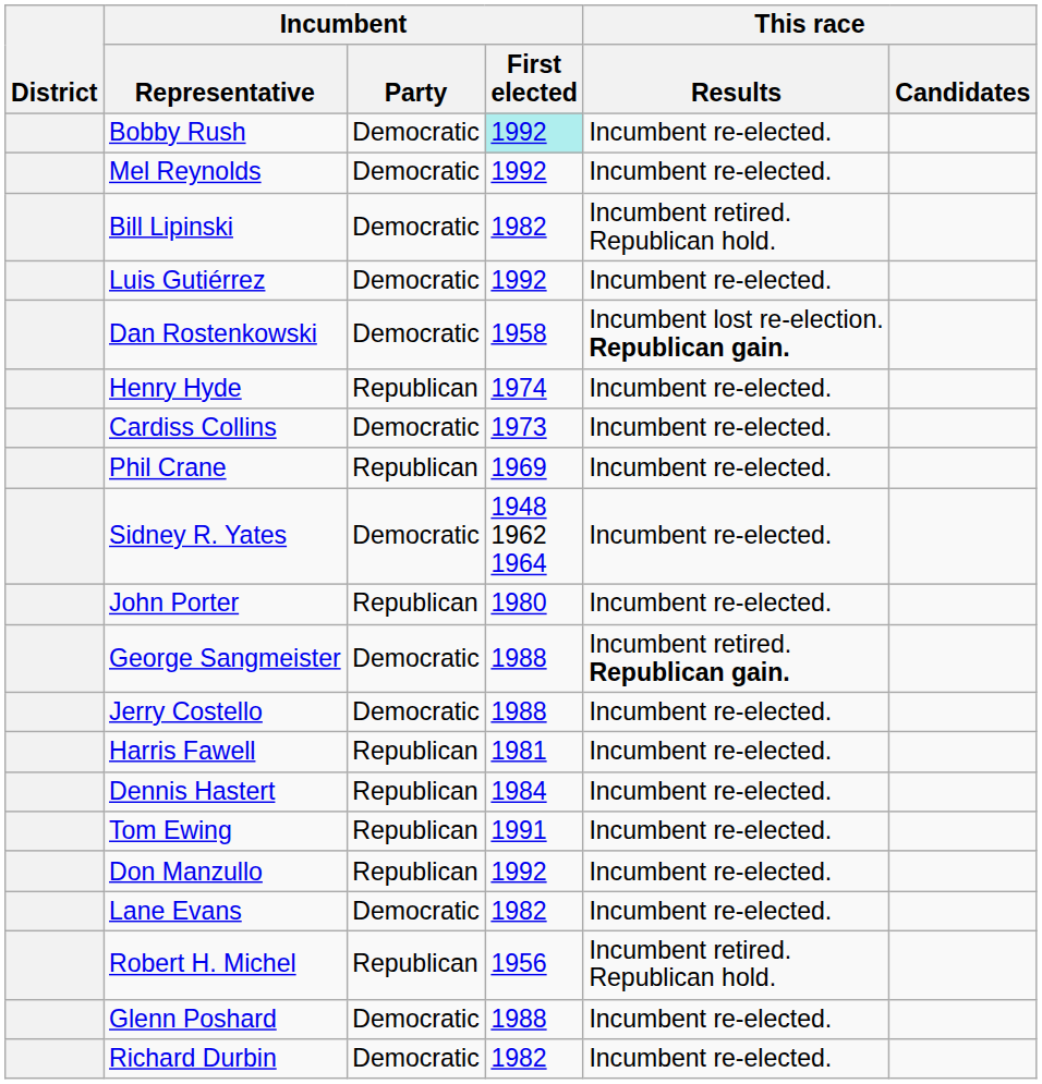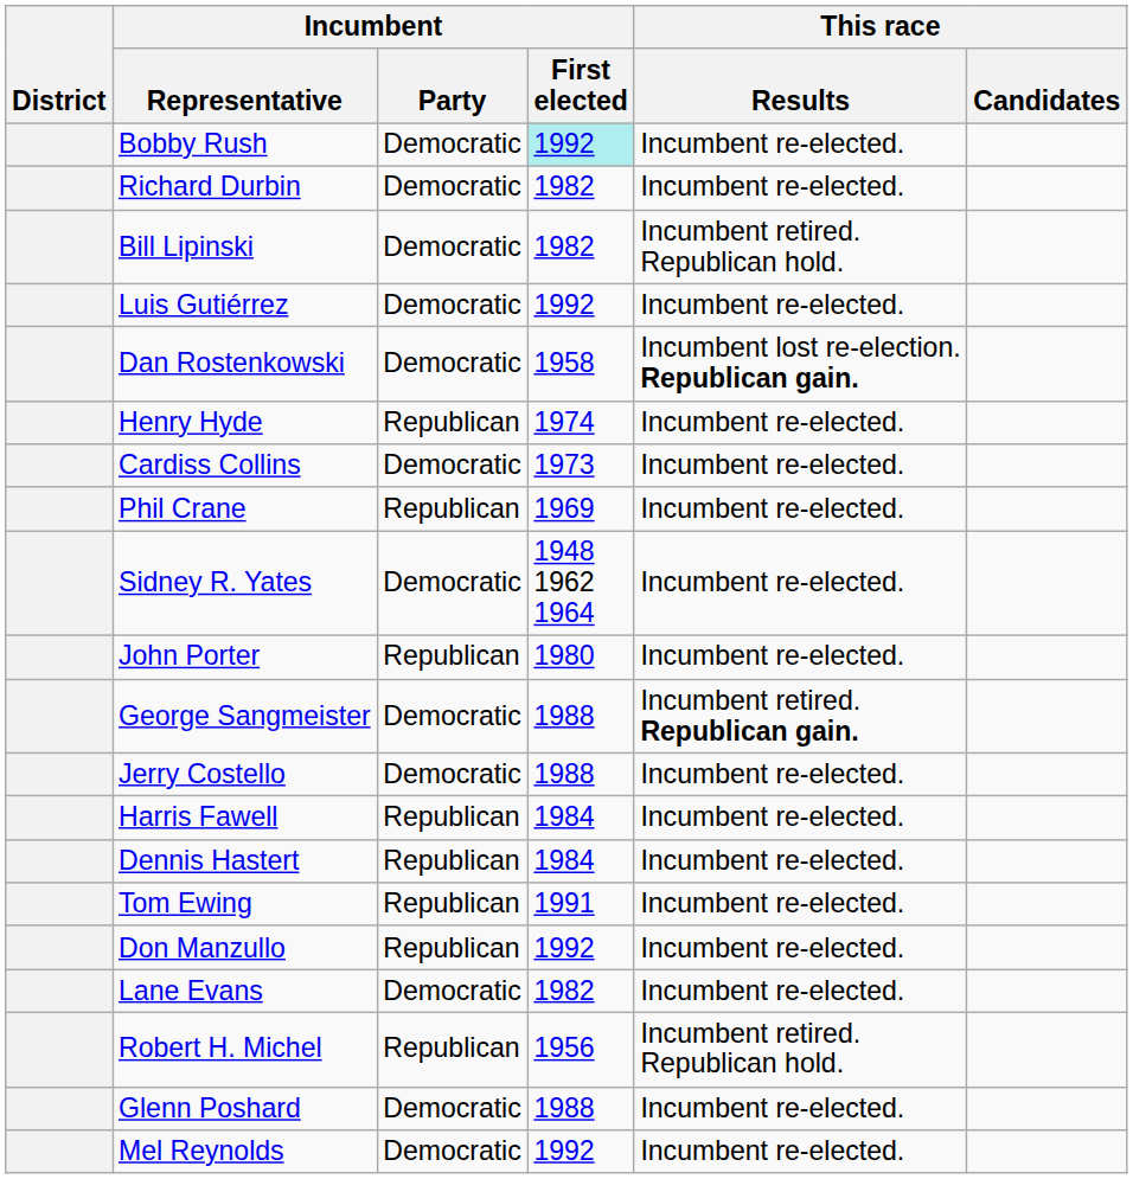rows swapped: Mel Reynolds <-> Richard Durbin
Harris Fawell | Incumbent / First elected: 1981 -> 1984
